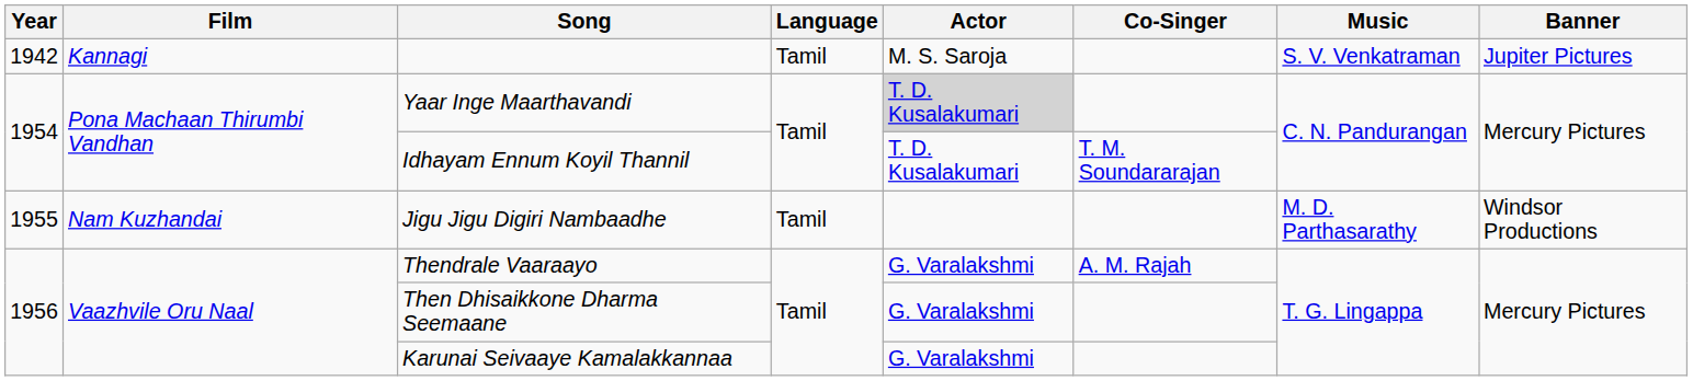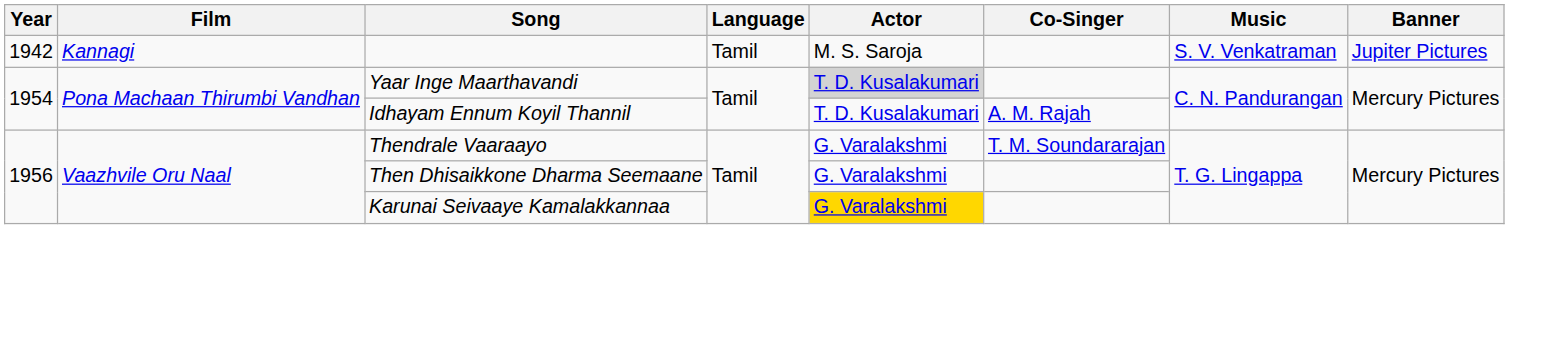Idhayam Ennum Koyil Thannil | Co-Singer: T. M. Soundararajan -> A. M. Rajah
- row: 1955 | Nam Kuzhandai | Jigu Jigu Digiri Nambaadhe | Tamil | M. D. Parthasarathy | Windsor Productions
Thendrale Vaaraayo | Co-Singer: A. M. Rajah -> T. M. Soundararajan
Karunai Seivaaye Kamalakkannaa | Actor: no background -> gold background
